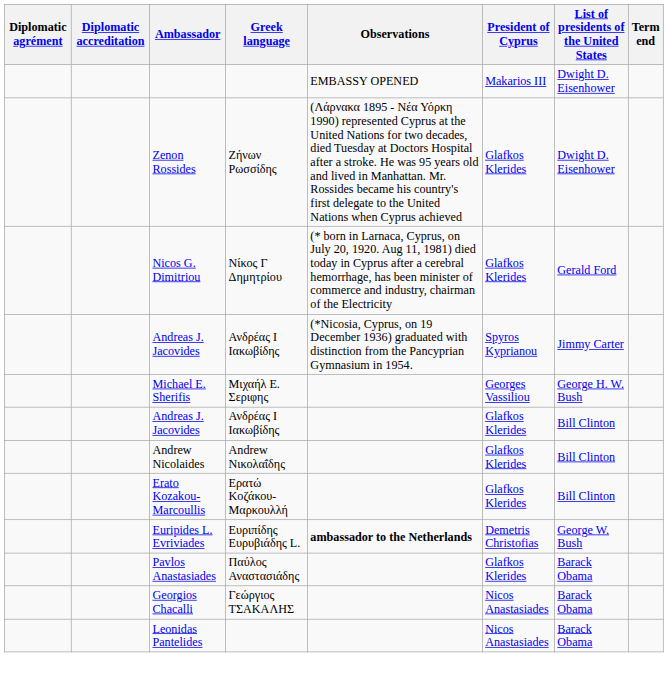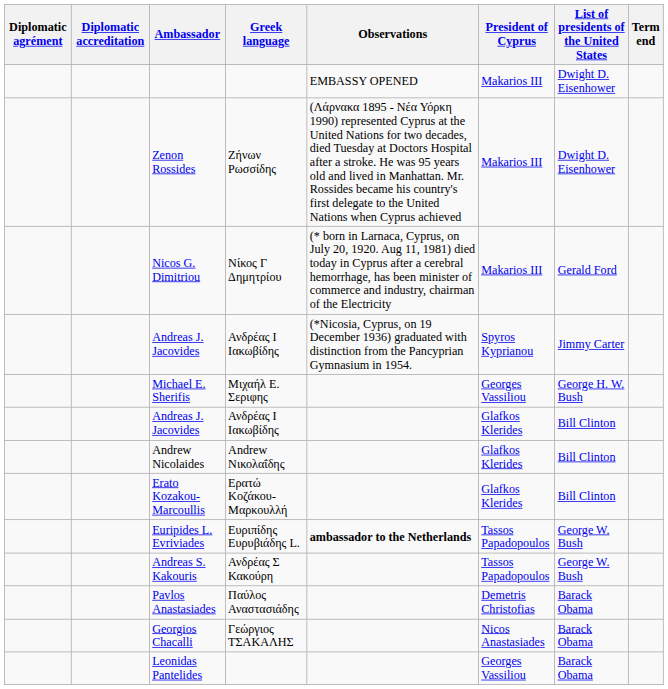Zenon Rossides | President of Cyprus: Glafkos Klerides -> Makarios III
Nicos G. Dimitriou | President of Cyprus: Glafkos Klerides -> Makarios III
Euripides L. Evriviades | President of Cyprus: Demetris Christofias -> Tassos Papadopoulos
+ row: Andreas S. Kakouris | Ανδρέας Σ Κακούρη | Tassos Papadopoulos | George W. Bush
Pavlos Anastasiades | President of Cyprus: Glafkos Klerides -> Demetris Christofias
Leonidas Pantelides | President of Cyprus: Nicos Anastasiades -> Georges Vassiliou
